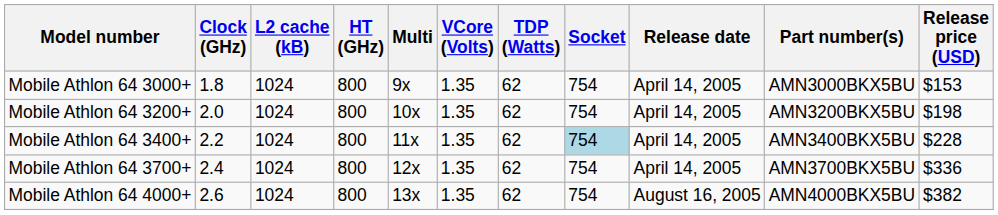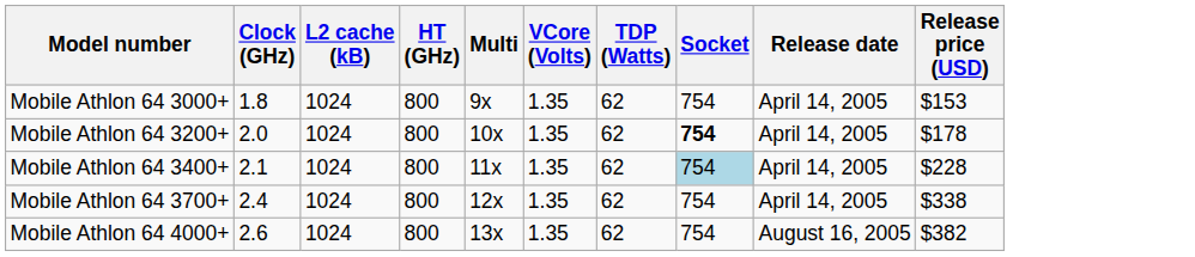- column: Part number(s) | AMN3000BKX5BU | AMN3200BKX5BU | AMN3400BKX5BU | AMN3700BKX5BU | AMN4000BKX5BU
Mobile Athlon 64 3200+ | Socket: normal -> bold
Mobile Athlon 64 3200+ | Release price (USD): $198 -> $178
Mobile Athlon 64 3400+ | Clock (GHz): 2.2 -> 2.1
Mobile Athlon 64 3700+ | Release price (USD): $336 -> $338
